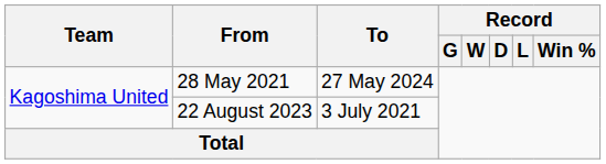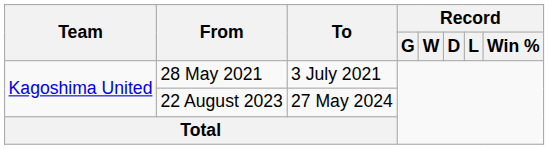28 May 2021 | To: 27 May 2024 -> 3 July 2021
22 August 2023 | To: 3 July 2021 -> 27 May 2024
